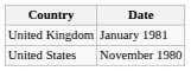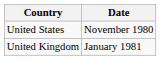rows swapped: United States <-> United Kingdom
